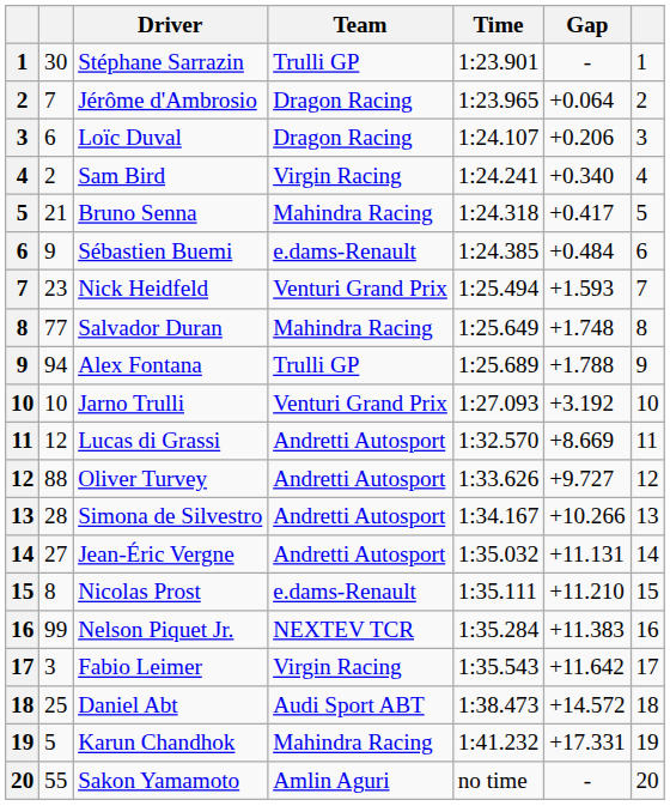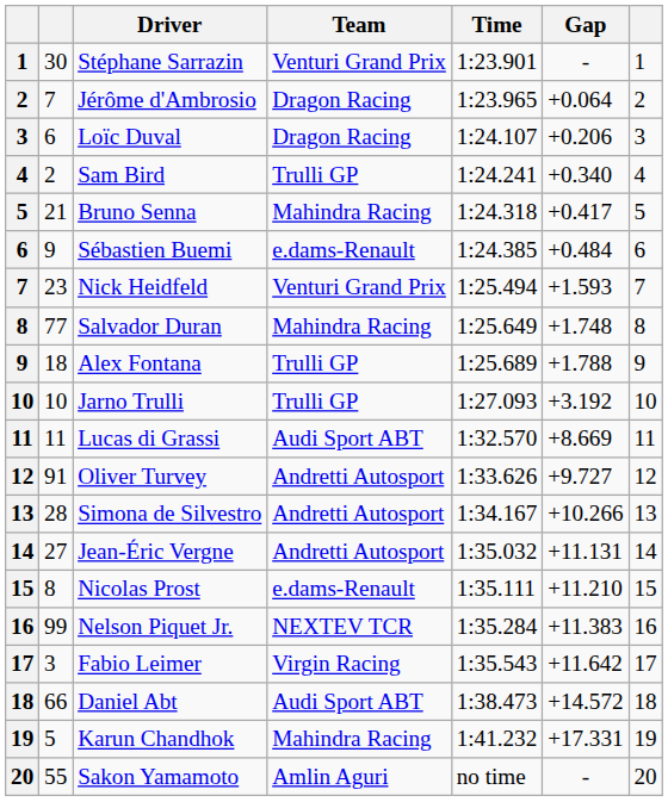Stéphane Sarrazin | Team: Trulli GP -> Venturi Grand Prix
Sam Bird | Team: Virgin Racing -> Trulli GP
Alex Fontana | column 2: 94 -> 18
Jarno Trulli | Team: Venturi Grand Prix -> Trulli GP
Lucas di Grassi | column 2: 12 -> 11
Lucas di Grassi | Team: Andretti Autosport -> Audi Sport ABT
Oliver Turvey | column 2: 88 -> 91
Daniel Abt | column 2: 25 -> 66
